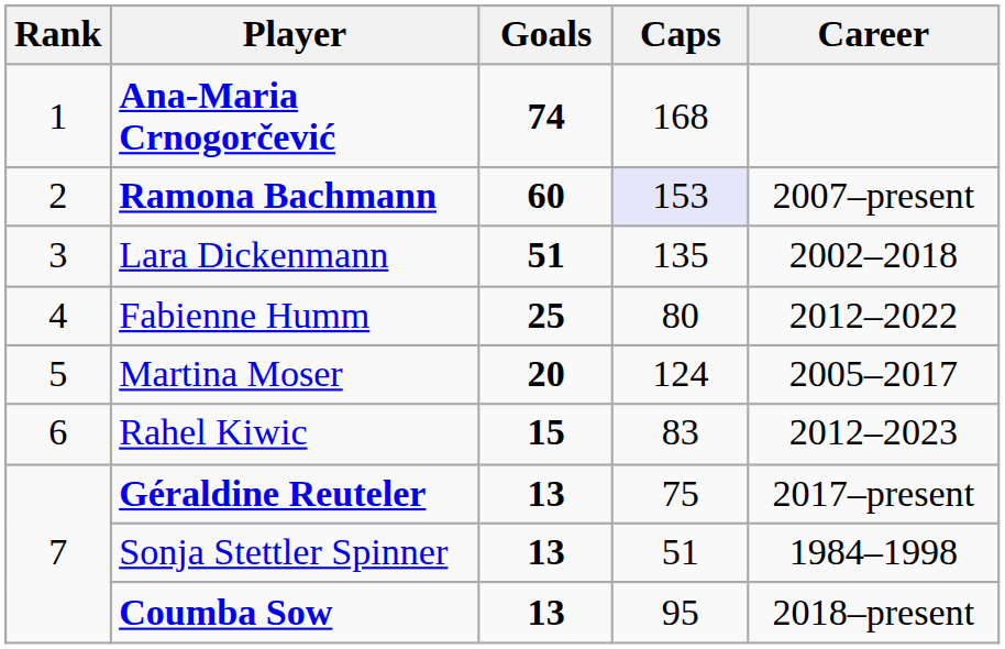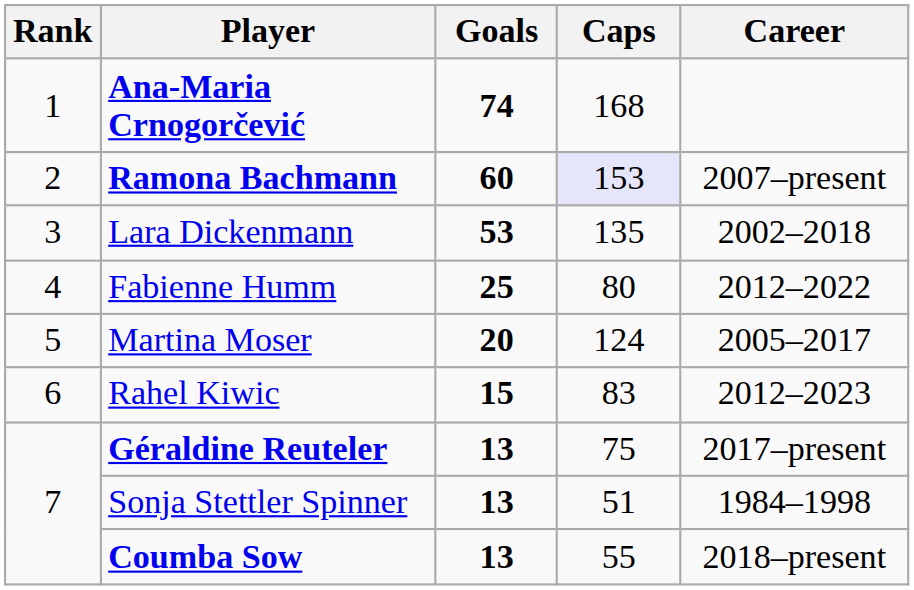Lara Dickenmann | Goals: 51 -> 53
Coumba Sow | Caps: 95 -> 55
